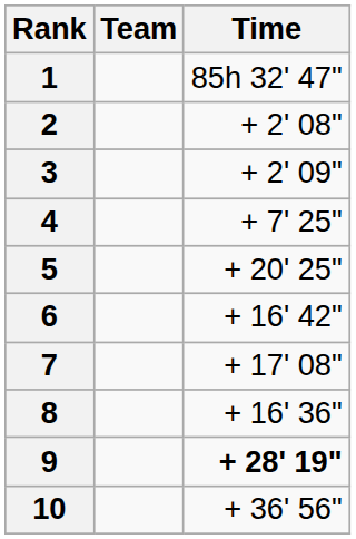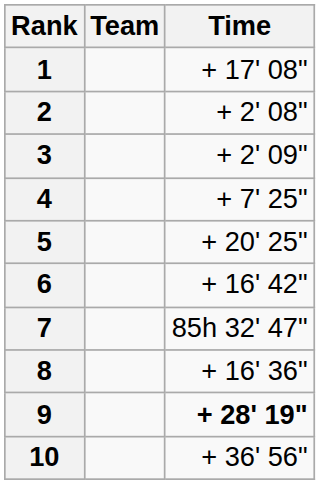1 | Time: 85h 32' 47" -> + 17' 08"
7 | Time: + 17' 08" -> 85h 32' 47"
